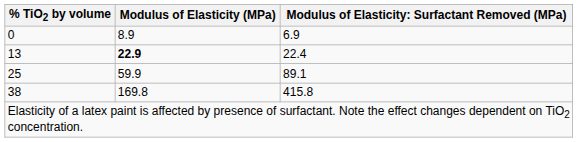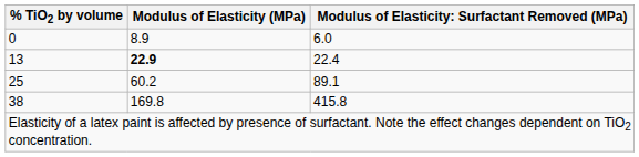0 | column 3: 6.9 -> 6.0
25 | Modulus of Elasticity (MPa): 59.9 -> 60.2
